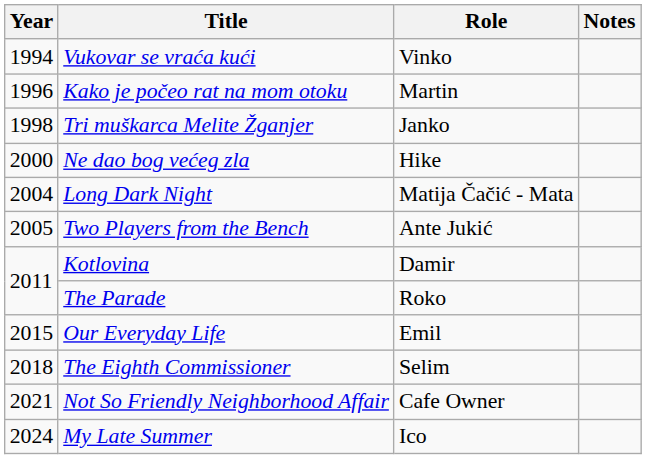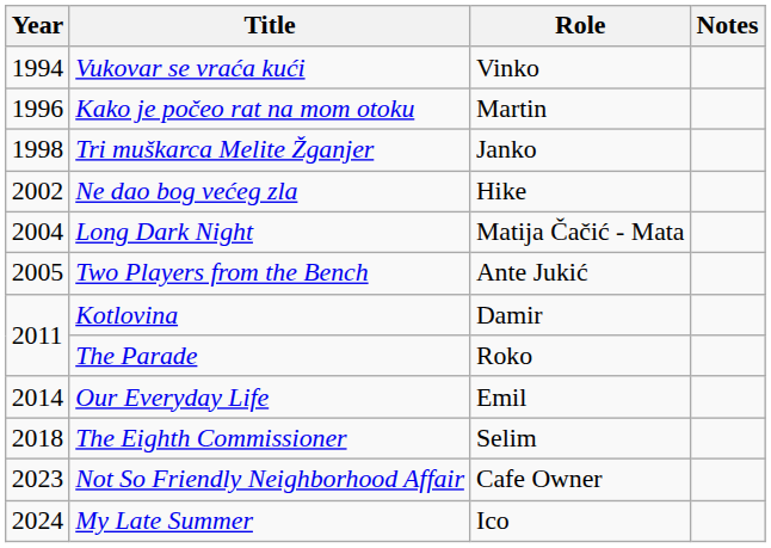Ne dao bog većeg zla | Year: 2000 -> 2002
Our Everyday Life | Year: 2015 -> 2014
Not So Friendly Neighborhood Affair | Year: 2021 -> 2023
